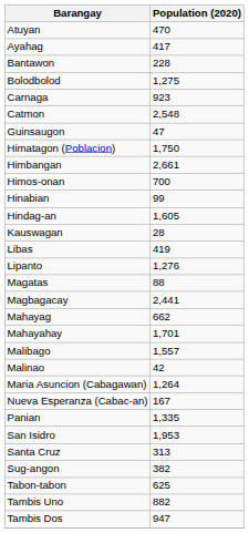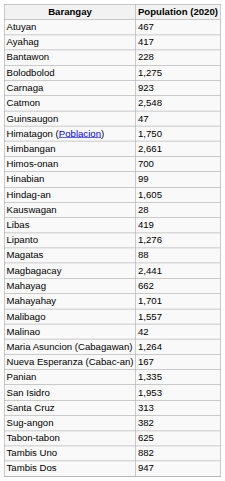Atuyan | Population (2020): 470 -> 467
